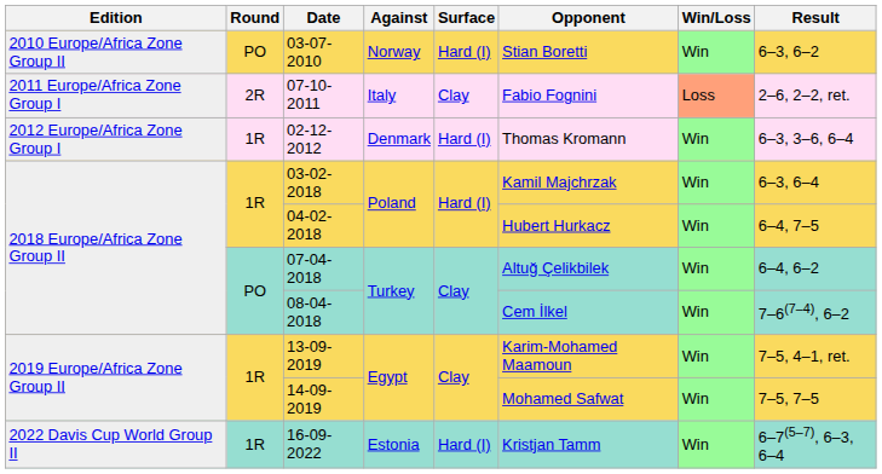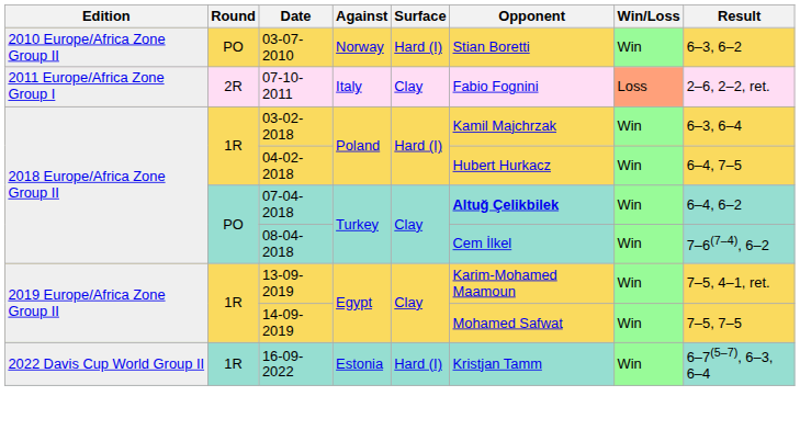- row: 2012 Europe/Africa Zone Group I | 1R | 02-12-2012 | Denmark | Hard (I) | Thomas Kromann | Win | 6–3, 3–6, 6–4
07-04-2018 | Opponent: normal -> bold
